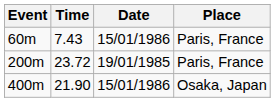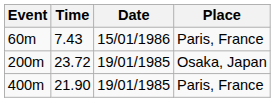200m | Place: Paris, France -> Osaka, Japan
400m | Date: 15/01/1986 -> 19/01/1985
400m | Place: Osaka, Japan -> Paris, France
